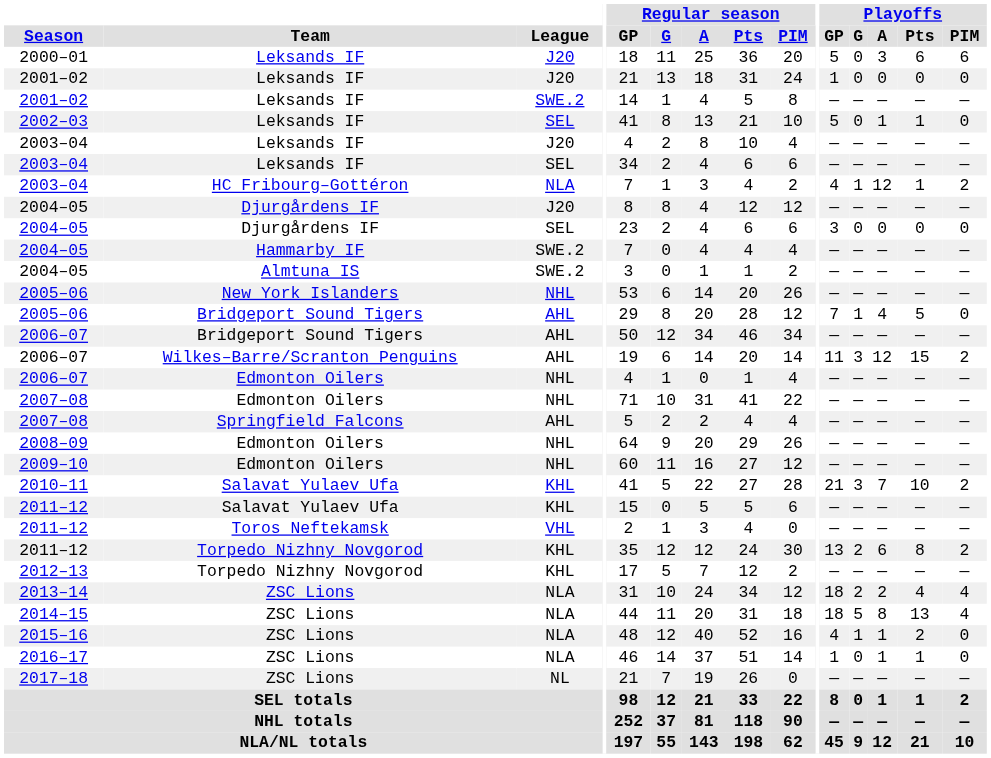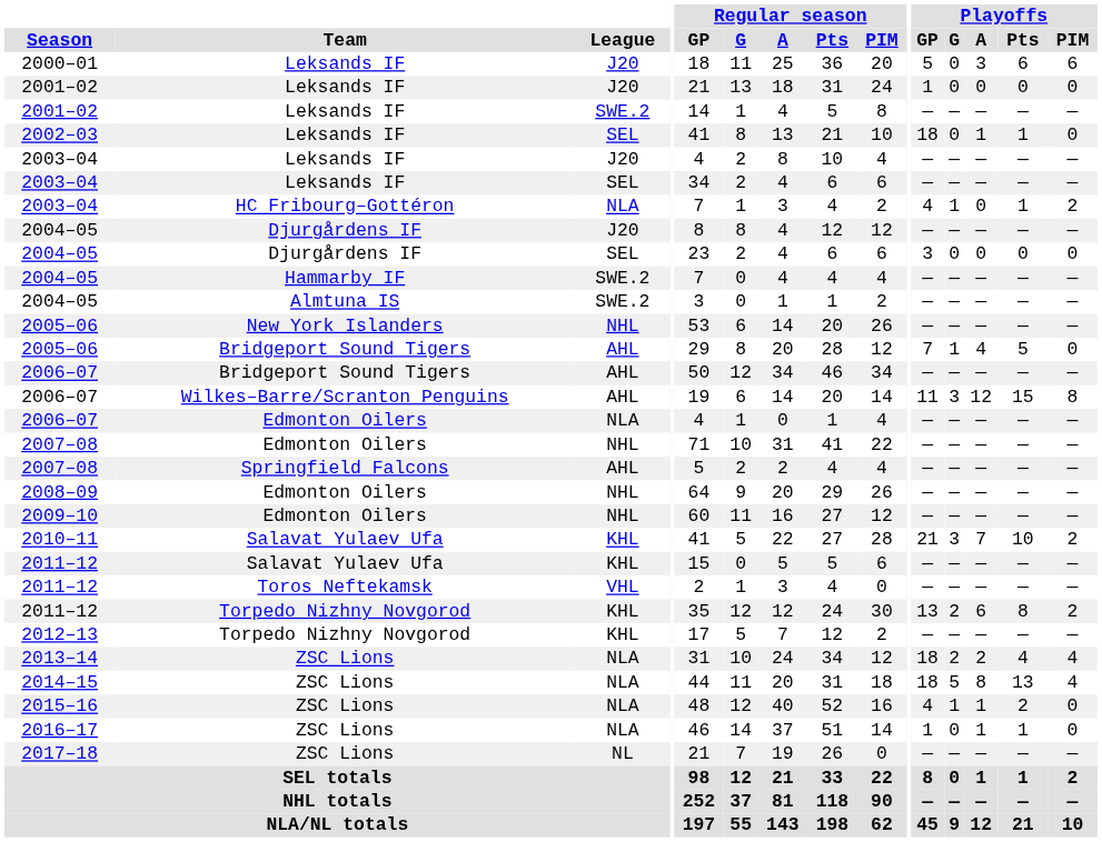2002–03 | Playoffs / GP: 5 -> 18
2003–04 / HC Fribourg–Gottéron | Playoffs / A: 12 -> 0
2006–07 / Wilkes–Barre/Scranton Penguins | Playoffs / PIM: 2 -> 8
2006–07 / Edmonton Oilers | League: NHL -> NLA
